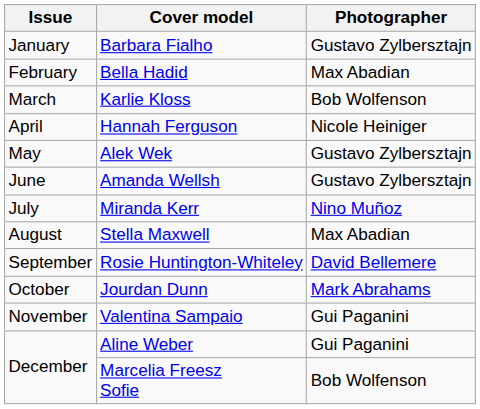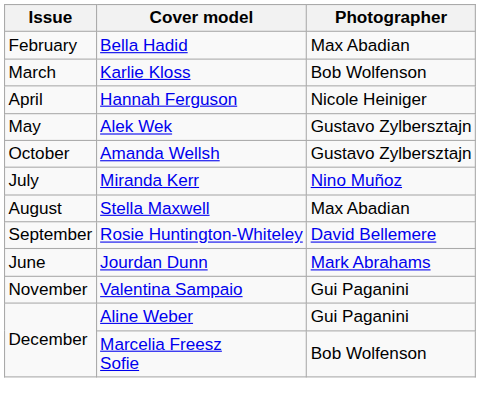- row: January | Barbara Fialho | Gustavo Zylbersztajn
Amanda Wellsh | Issue: June -> October
Jourdan Dunn | Issue: October -> June
